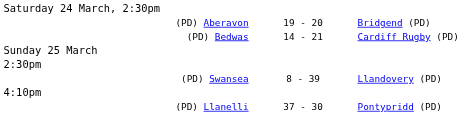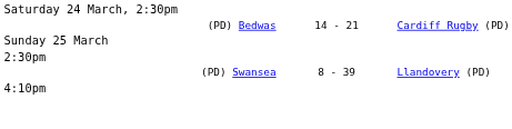- row: (PD) Aberavon | 19 - 20 | Bridgend (PD)
- row: (PD) Llanelli | 37 - 30 | Pontypridd (PD)
